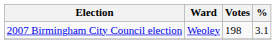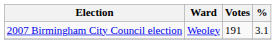2007 Birmingham City Council election | Votes: 198 -> 191
